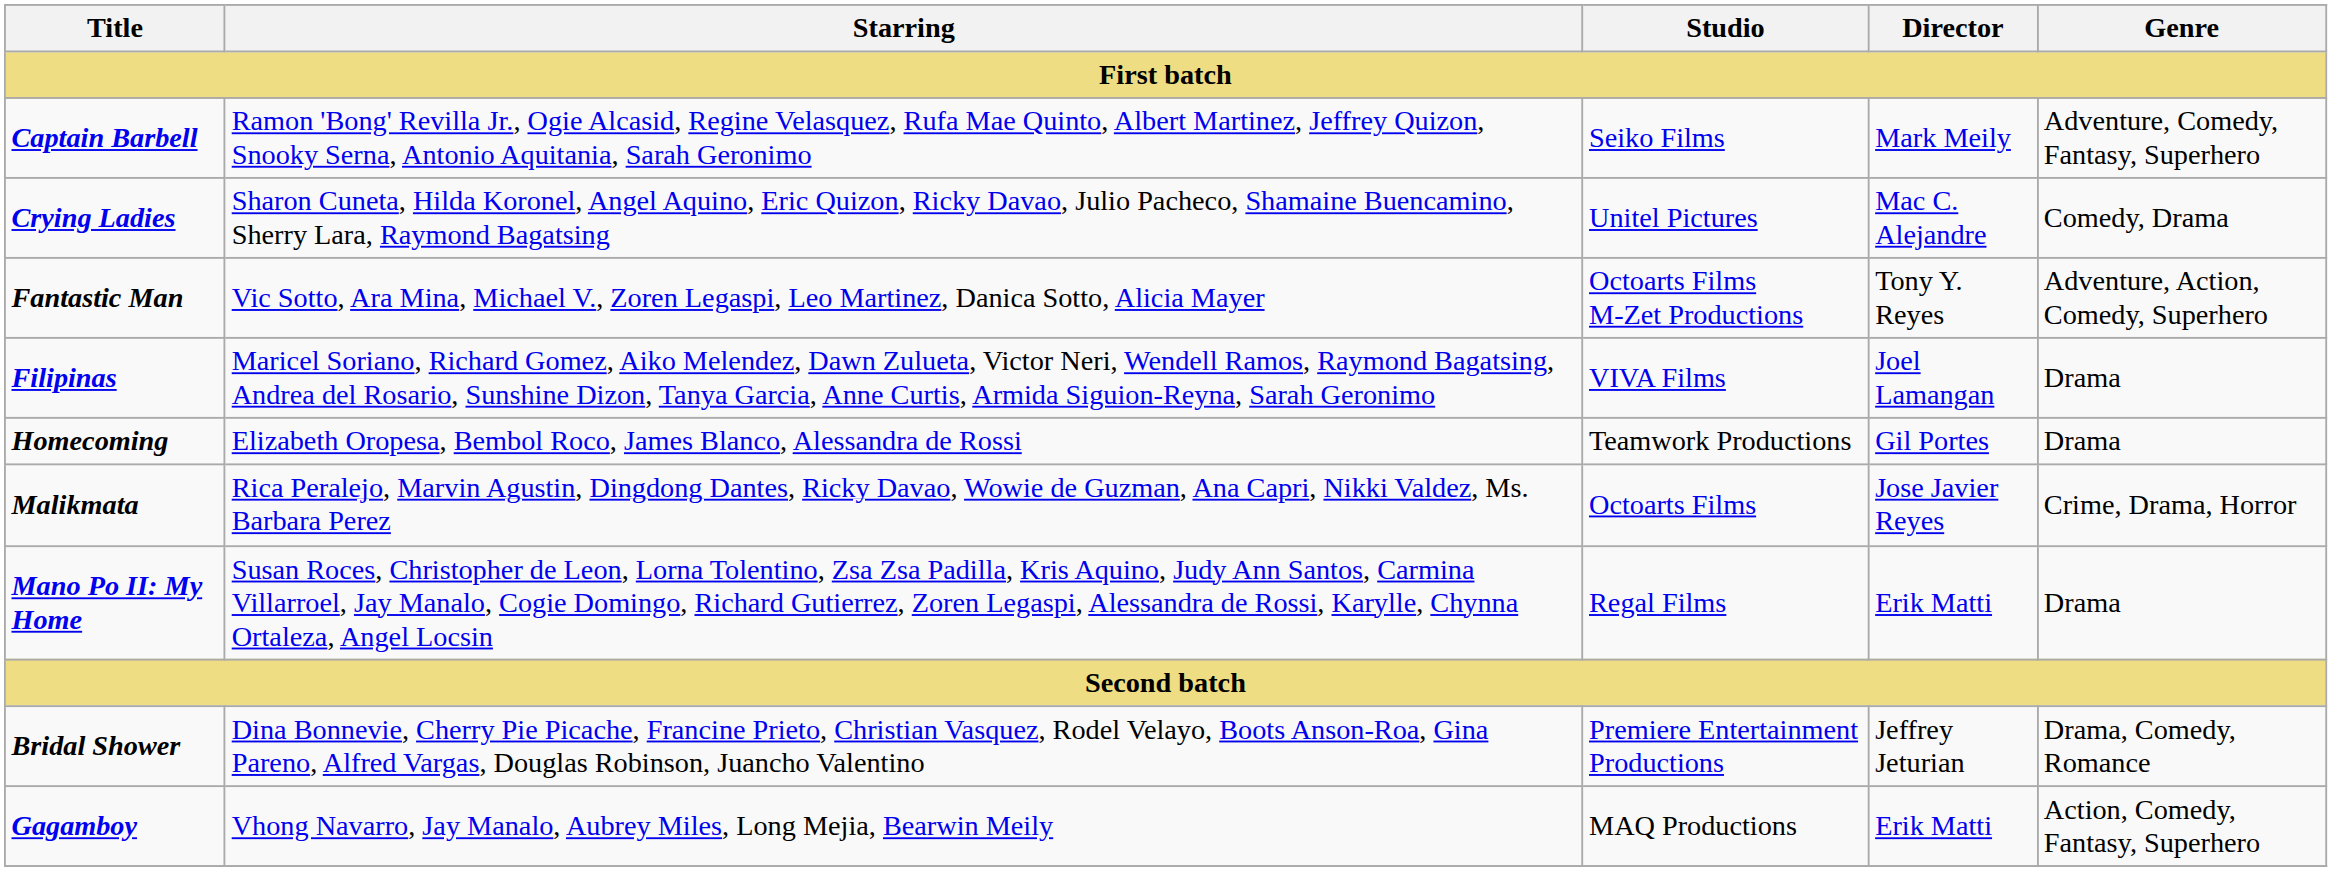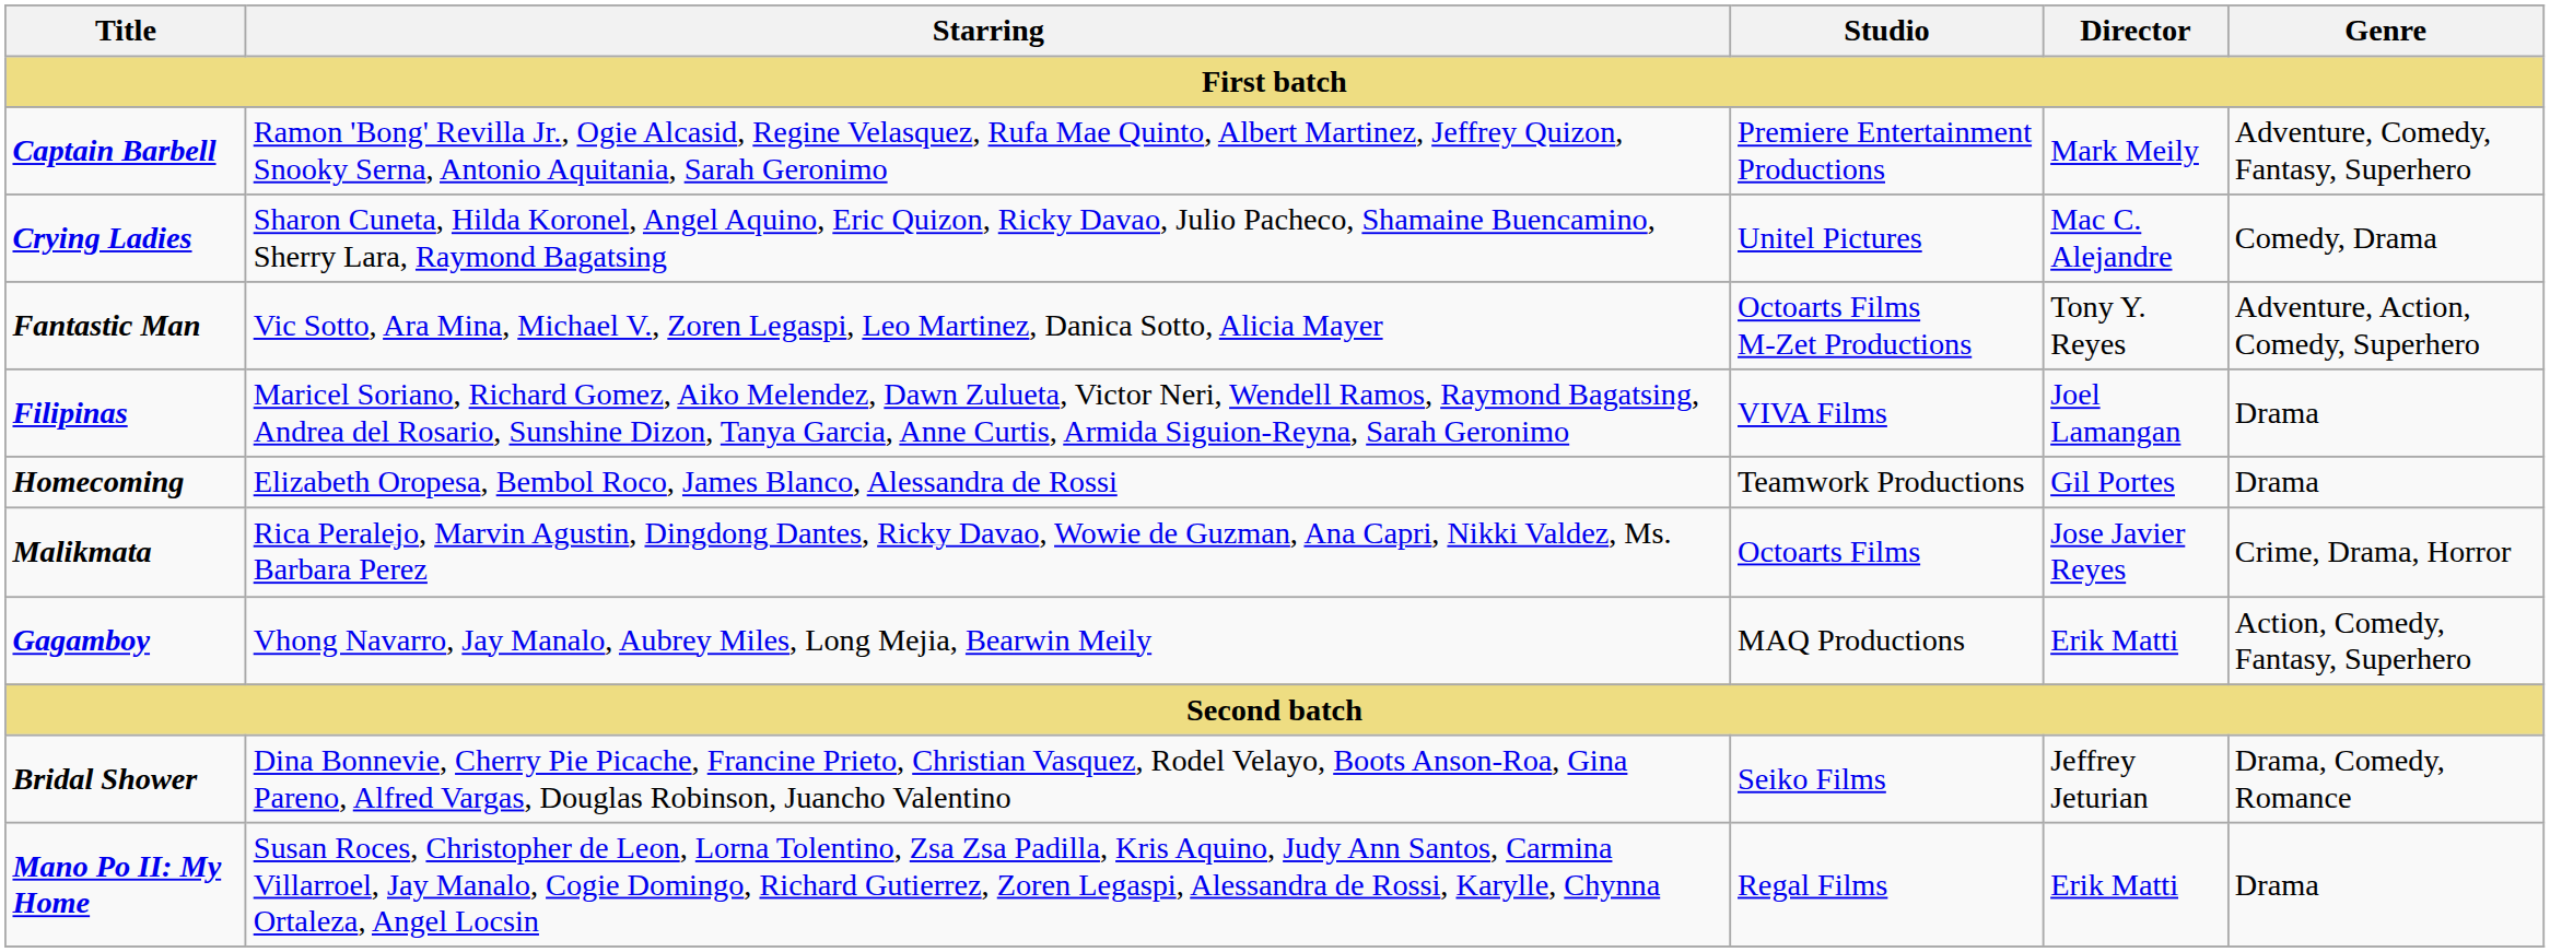Captain Barbell | Studio: Seiko Films -> Premiere Entertainment Productions
rows swapped: Mano Po II: My Home <-> Gagamboy
Bridal Shower | Studio: Premiere Entertainment Productions -> Seiko Films
